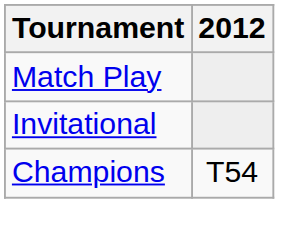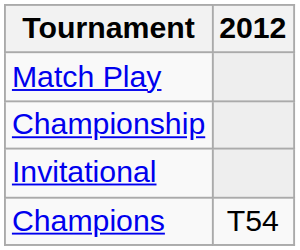+ row: Championship
